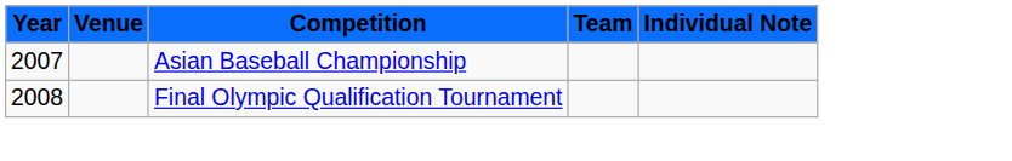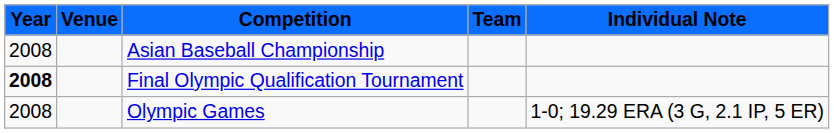Asian Baseball Championship | Year: 2007 -> 2008
Final Olympic Qualification Tournament | Year: normal -> bold
+ row: 2008 | Olympic Games | 1-0; 19.29 ERA (3 G, 2.1 IP, 5 ER)
